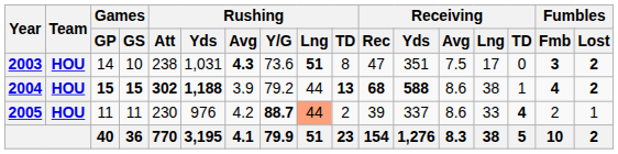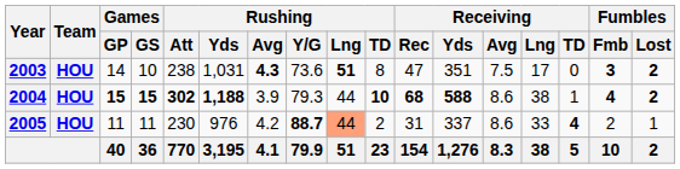2004 | Rushing / Y/G: 79.2 -> 79.3
2004 | Rushing / TD: 13 -> 10
2005 | Receiving / Rec: 39 -> 31
